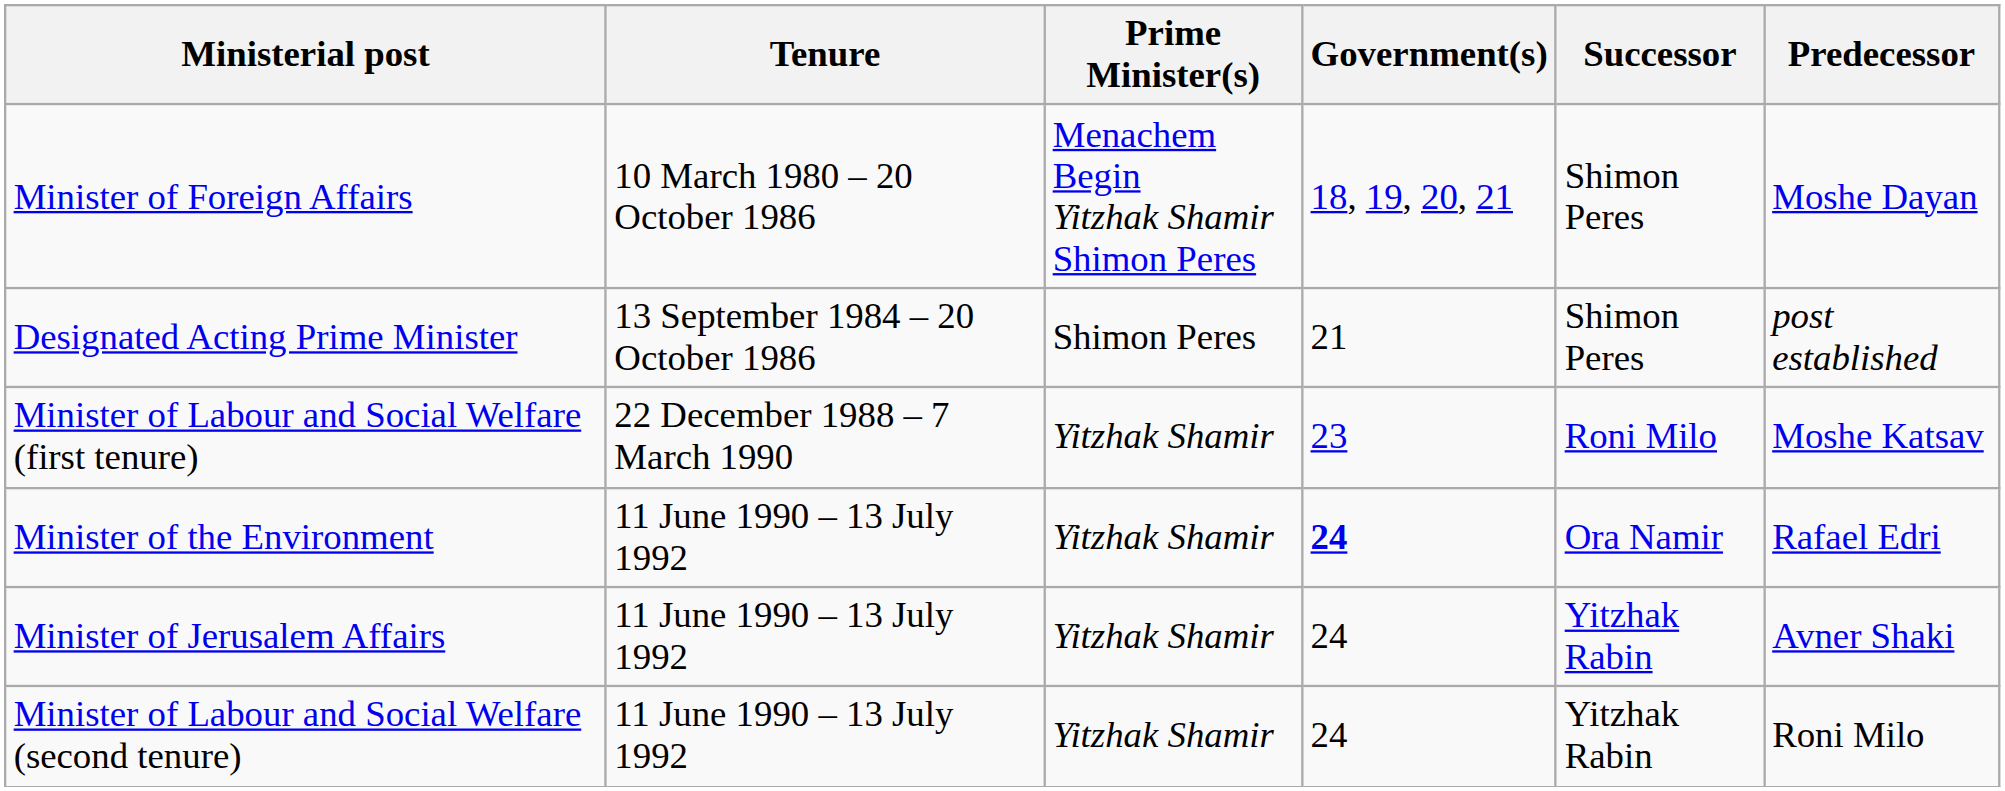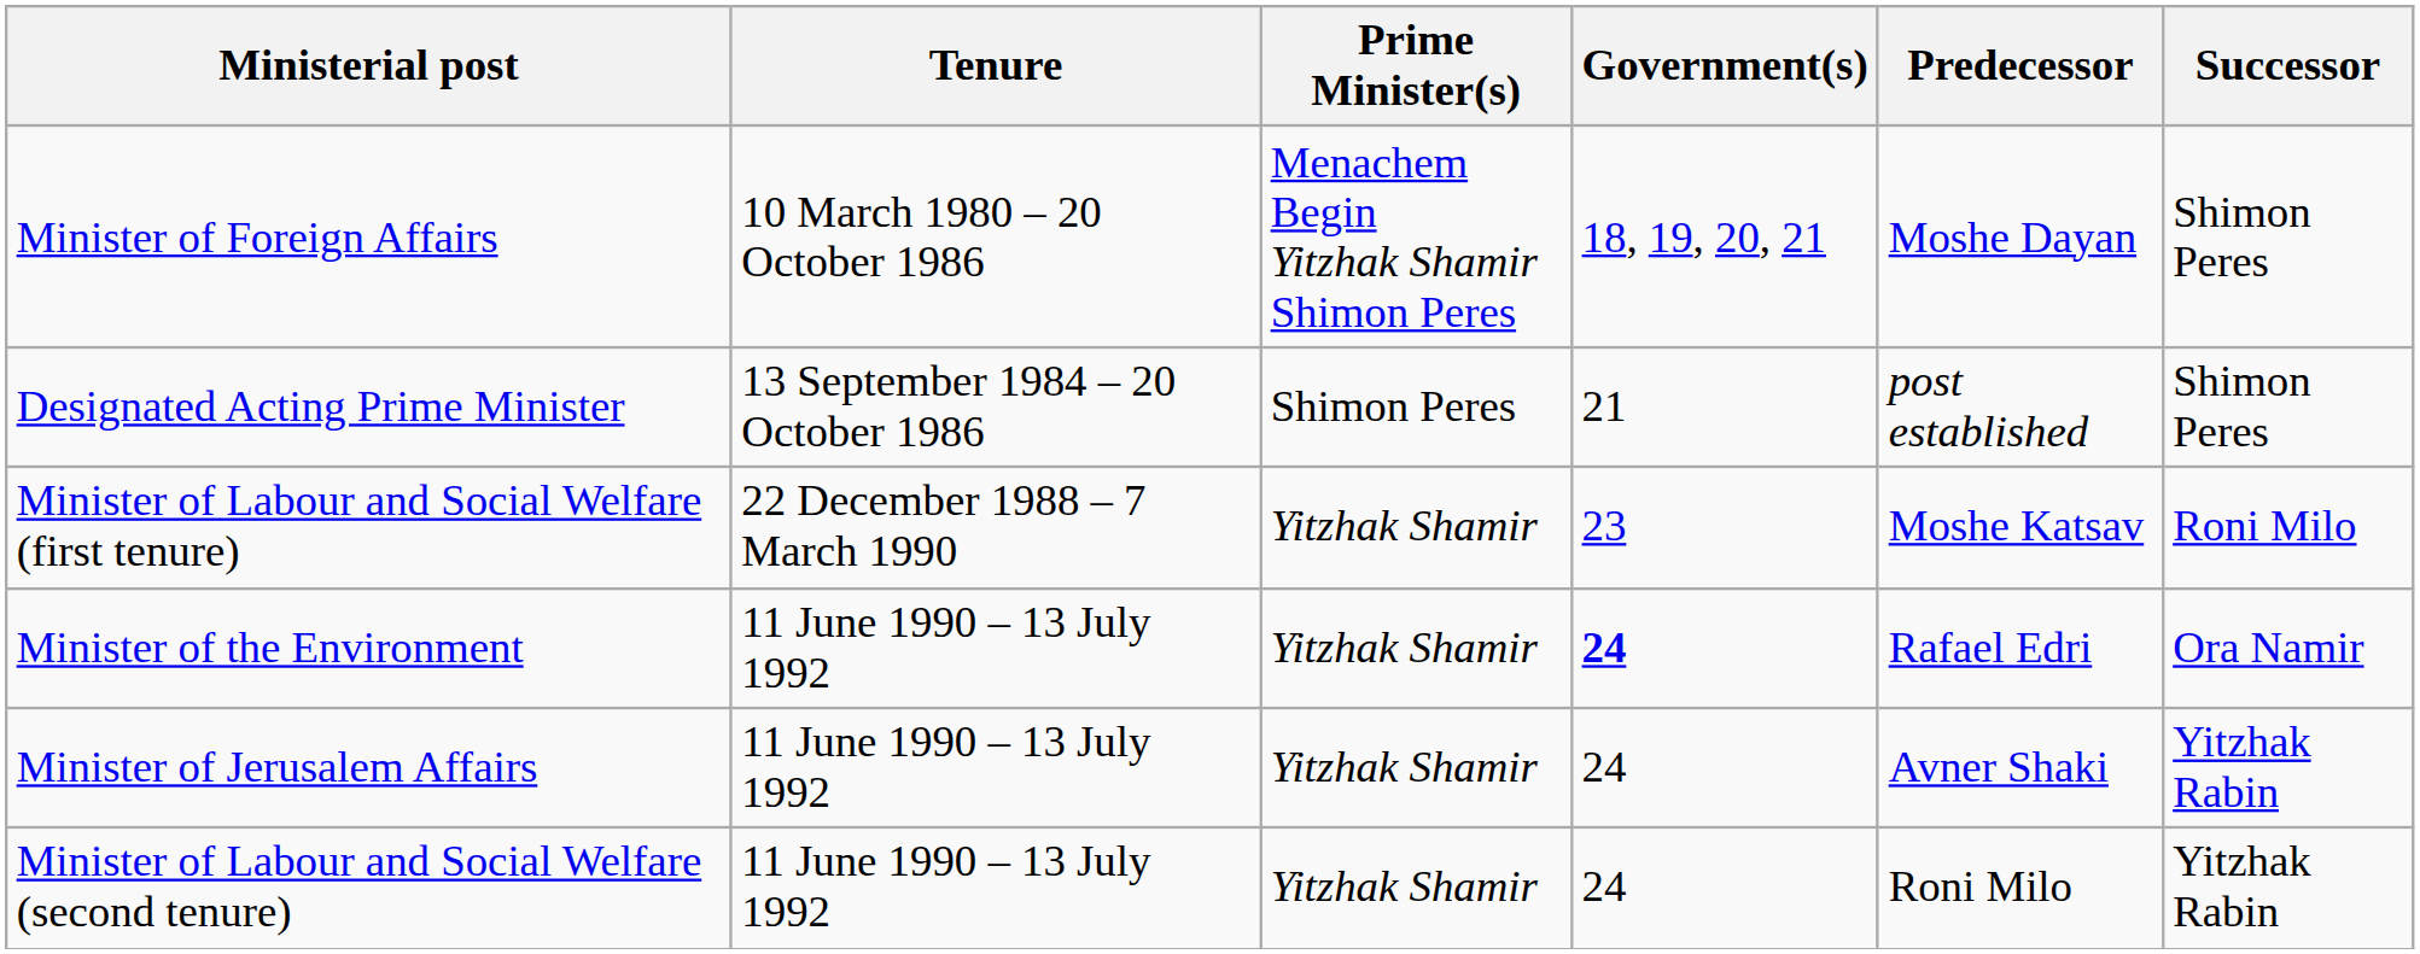columns swapped: Predecessor <-> Successor
